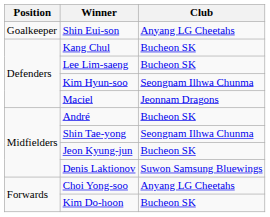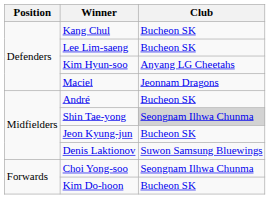- row: Goalkeeper | Shin Eui-son | Anyang LG Cheetahs
Kim Hyun-soo | Club: Seongnam Ilhwa Chunma -> Anyang LG Cheetahs
Shin Tae-yong | Club: no background -> lightgrey background
Choi Yong-soo | Club: Anyang LG Cheetahs -> Seongnam Ilhwa Chunma
